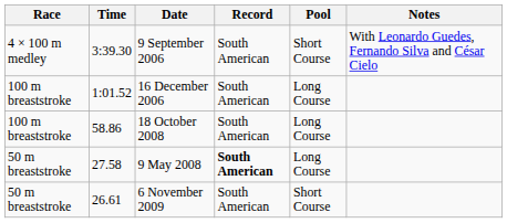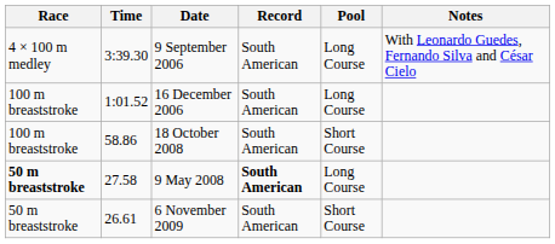9 September 2006 | Pool: Short Course -> Long Course
18 October 2008 | Pool: Long Course -> Short Course
9 May 2008 | Race: normal -> bold
